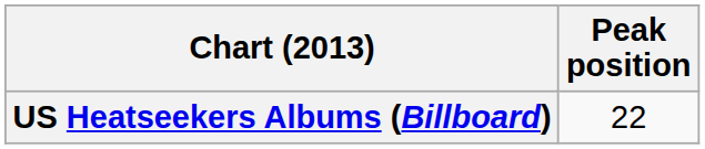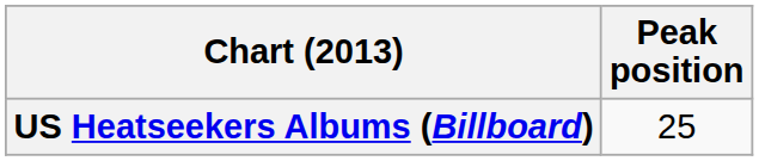US Heatseekers Albums (Billboard) | Peak position: 22 -> 25
